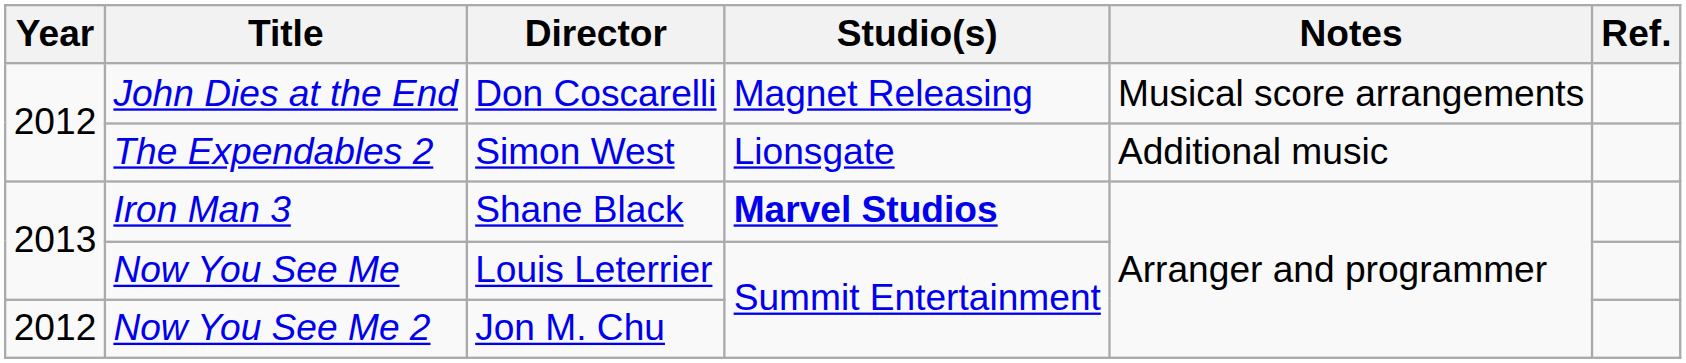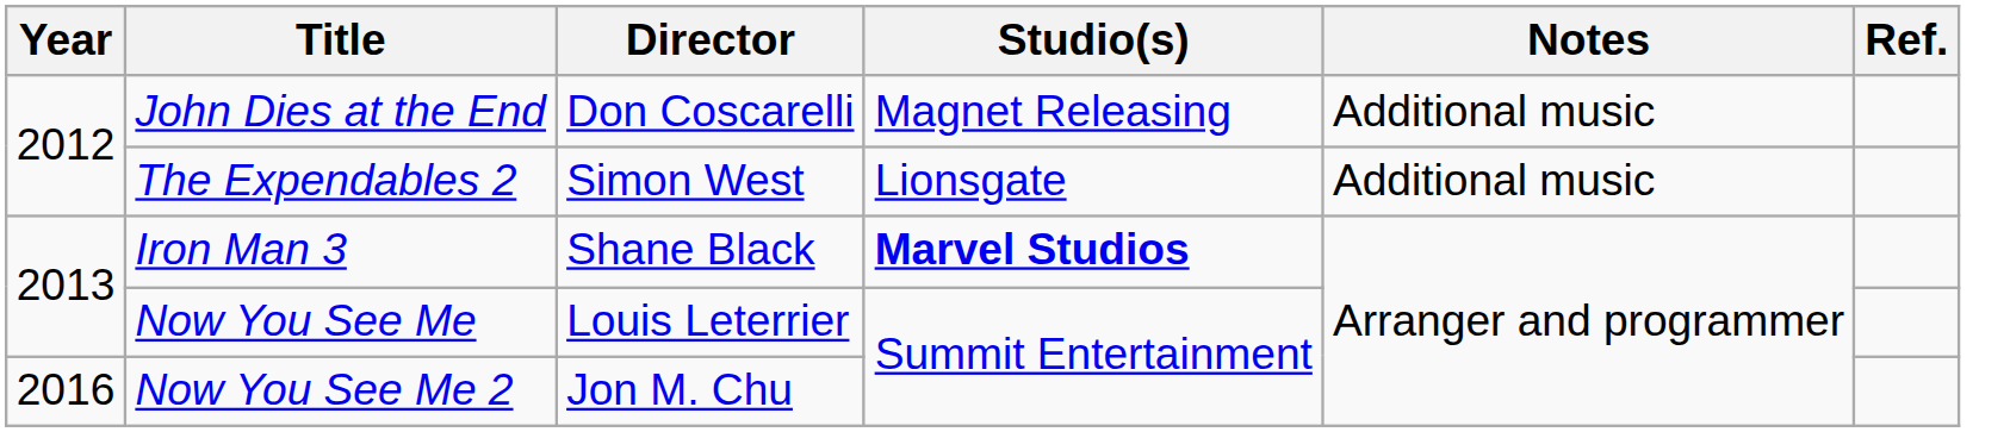John Dies at the End | Notes: Musical score arrangements -> Additional music
Now You See Me 2 | Year: 2012 -> 2016
